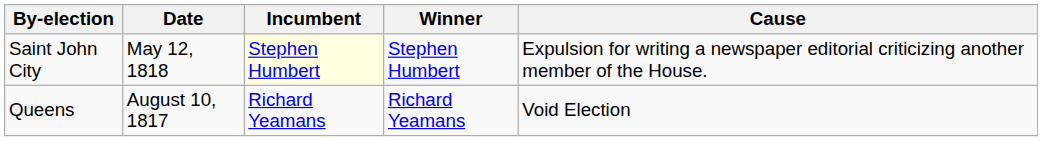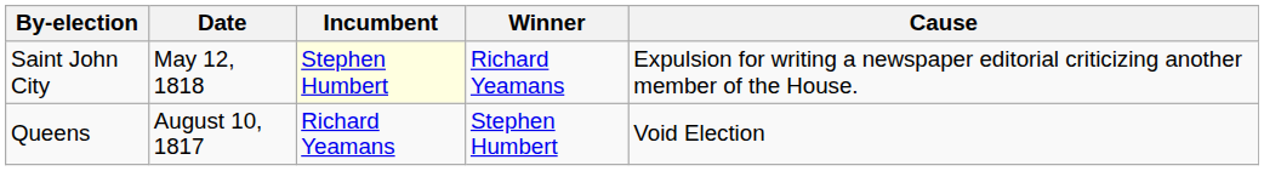Saint John City | Winner: Stephen Humbert -> Richard Yeamans
Queens | Winner: Richard Yeamans -> Stephen Humbert
